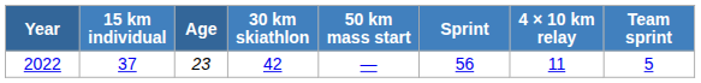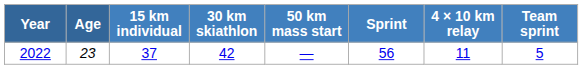columns swapped: Age <-> 15 km individual
